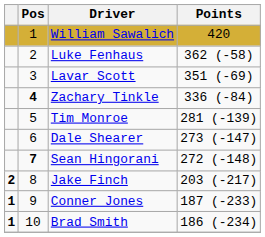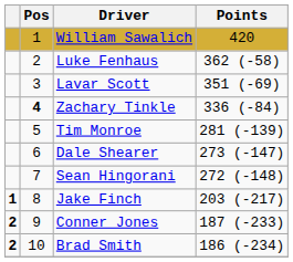Sean Hingorani | Pos: bold -> normal
Jake Finch | column 1: 2 -> 1
Conner Jones | column 1: 1 -> 2
Brad Smith | column 1: 1 -> 2
